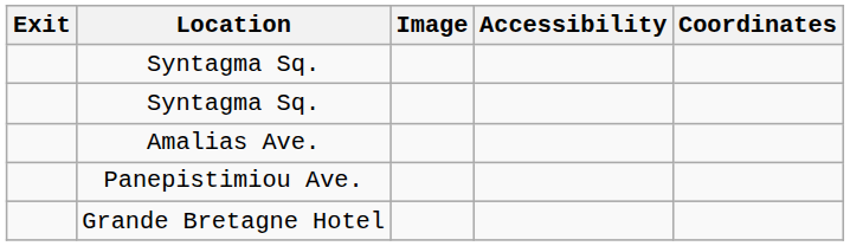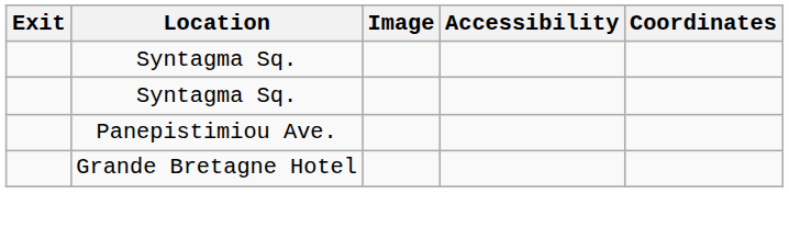- row: Amalias Ave.
